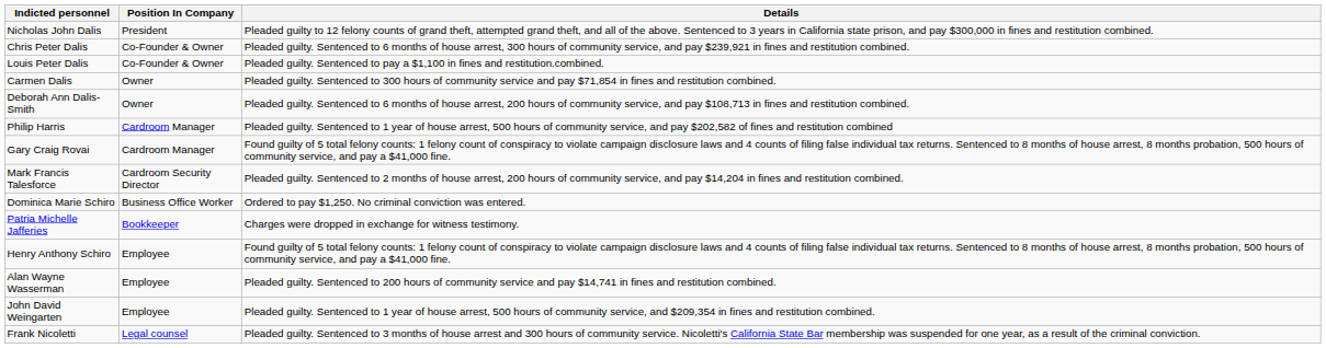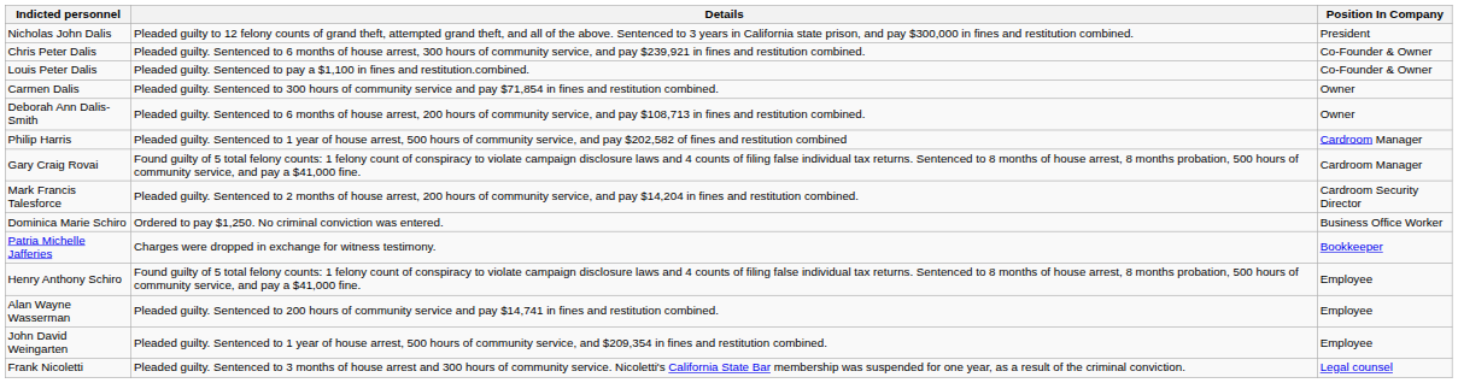columns swapped: Position In Company <-> Details
